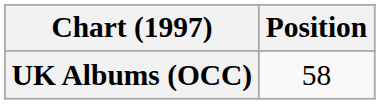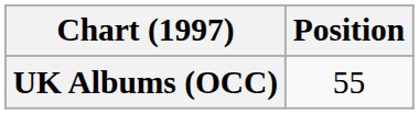UK Albums (OCC) | Position: 58 -> 55
